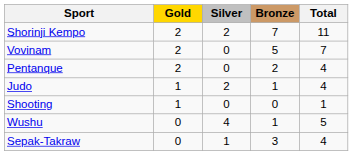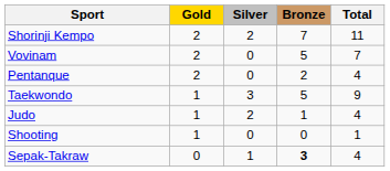+ row: Taekwondo | 1 | 3 | 5 | 9
- row: Wushu | 0 | 4 | 1 | 5
Sepak-Takraw | Bronze: normal -> bold
